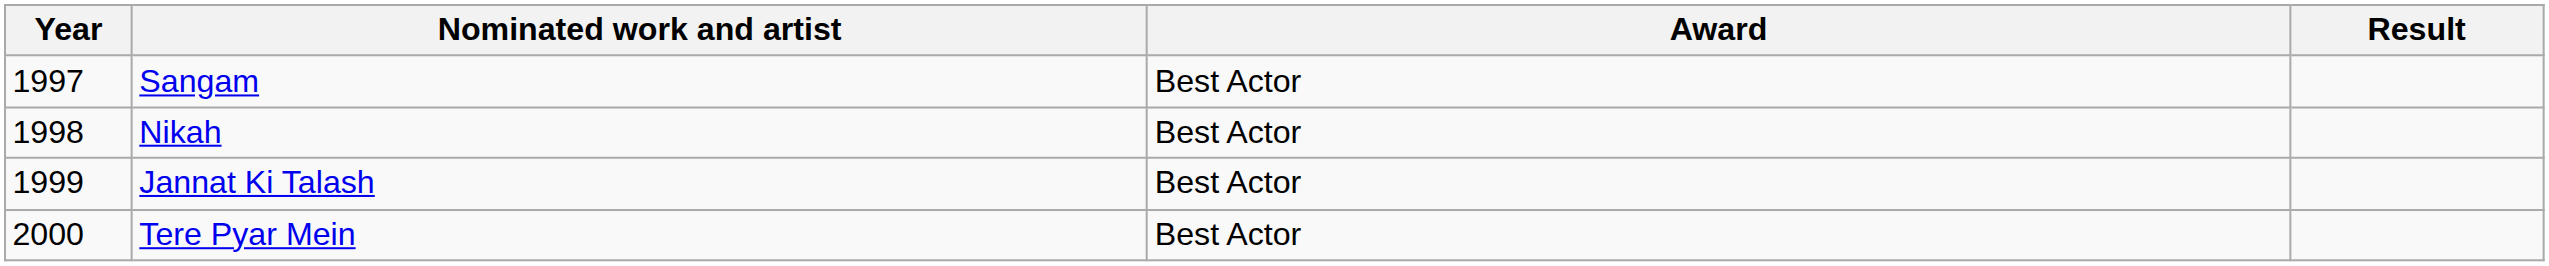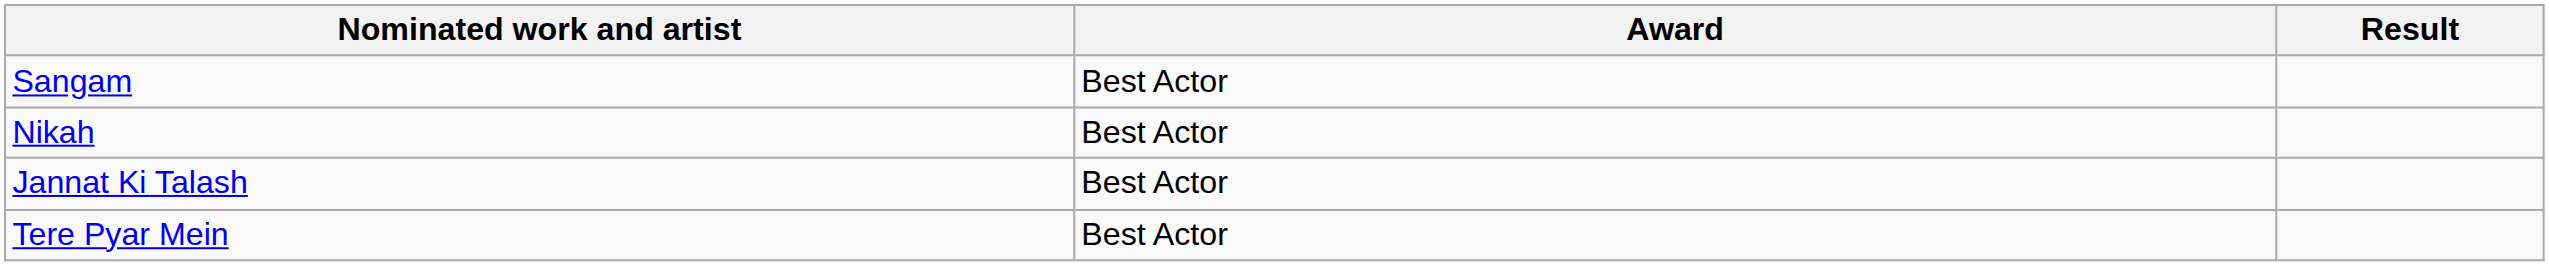- column: Year | 1997 | 1998 | 1999 | 2000
